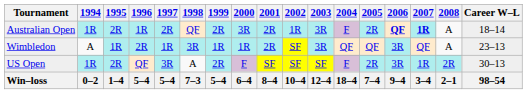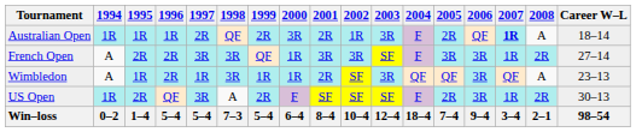Australian Open | 1995: 2R -> 1R
Australian Open | 2006: bold -> normal
+ row: French Open | A | 2R | 2R | 3R | 3R | QF | 1R | 3R | 3R | SF | F | 3R | 3R | 1R | 2R | 27–14
